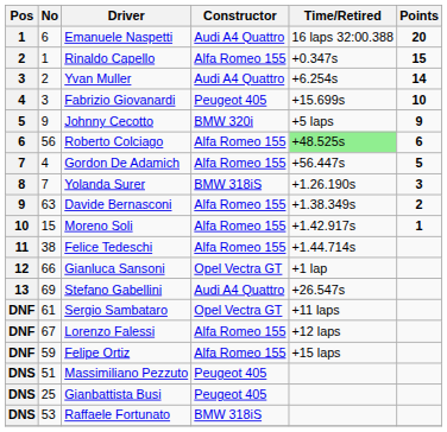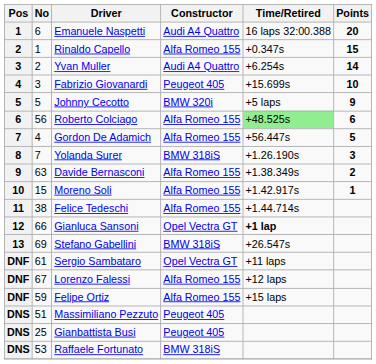Johnny Cecotto | No: 9 -> 5
Gianluca Sansoni | Time/Retired: normal -> bold
Stefano Gabellini | Constructor: Audi A4 Quattro -> BMW 318iS
